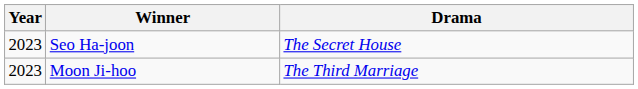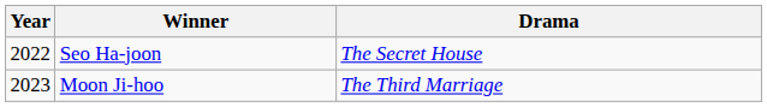Seo Ha-joon | Year: 2023 -> 2022
